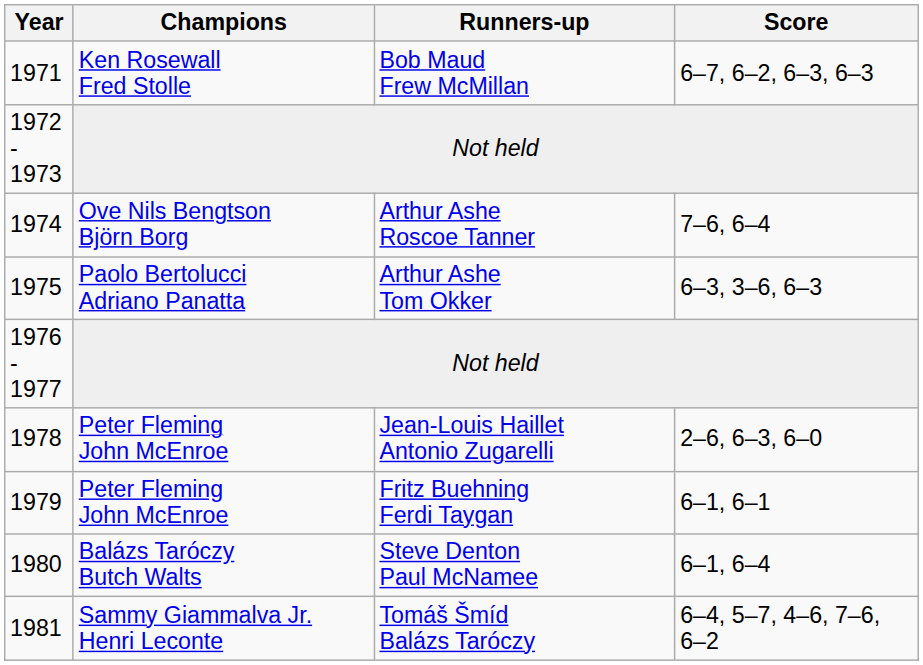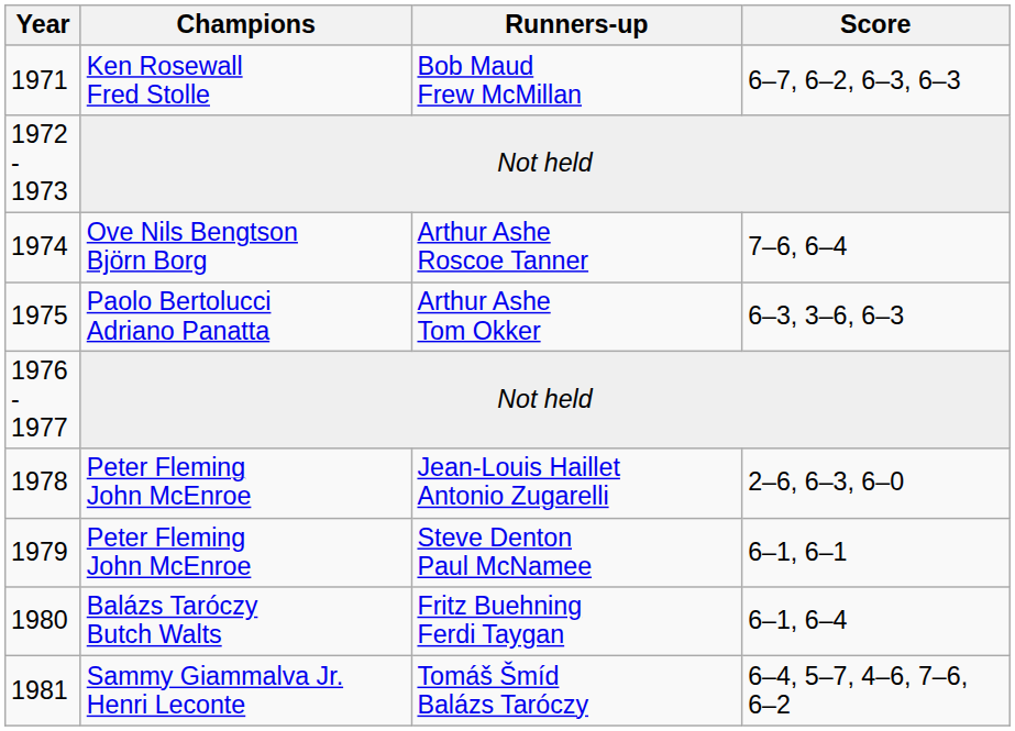1979 | Runners-up: Fritz Buehning Ferdi Taygan -> Steve Denton Paul McNamee
1980 | Runners-up: Steve Denton Paul McNamee -> Fritz Buehning Ferdi Taygan
